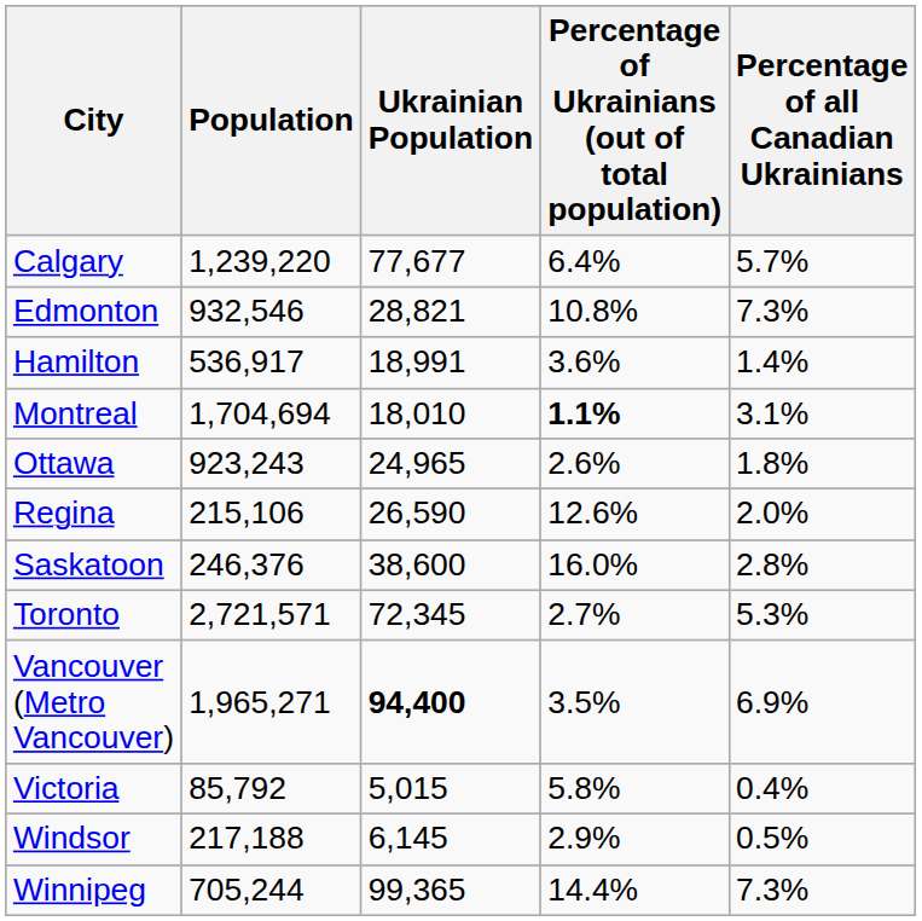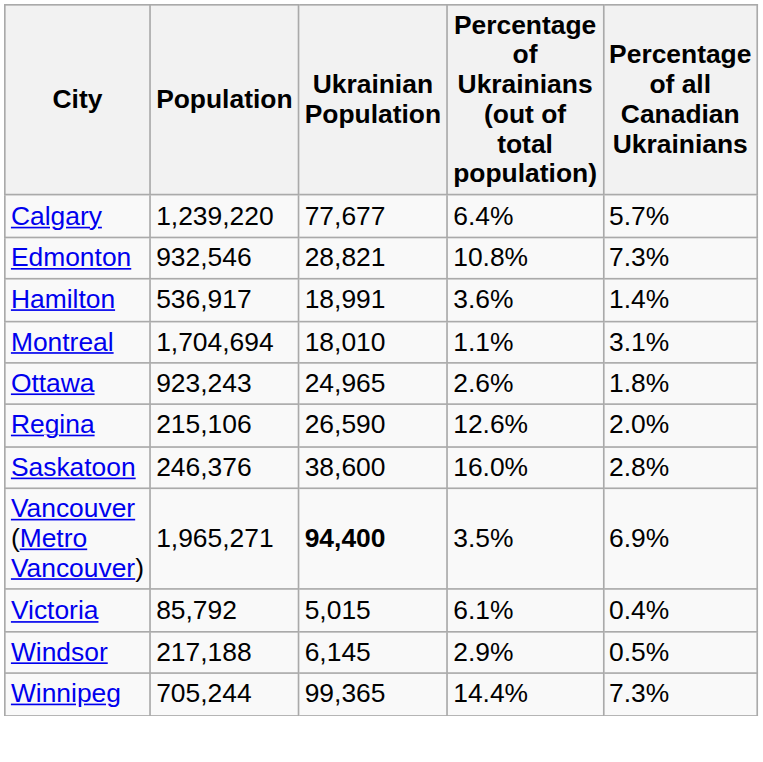Montreal | Percentage of Ukrainians (out of total population): bold -> normal
- row: Toronto | 2,721,571 | 72,345 | 2.7% | 5.3%
Victoria | Percentage of Ukrainians (out of total population): 5.8% -> 6.1%
